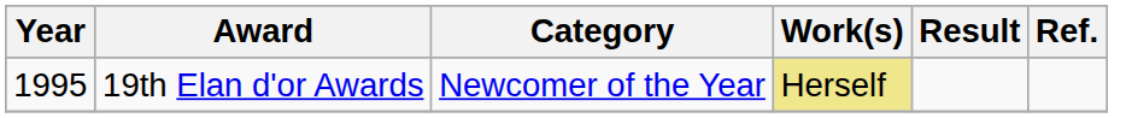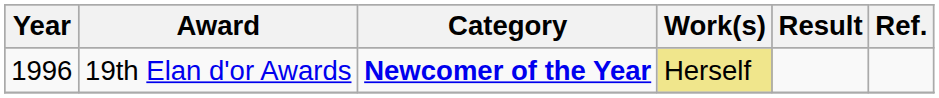19th Elan d'or Awards | Year: 1995 -> 1996
19th Elan d'or Awards | Category: normal -> bold
